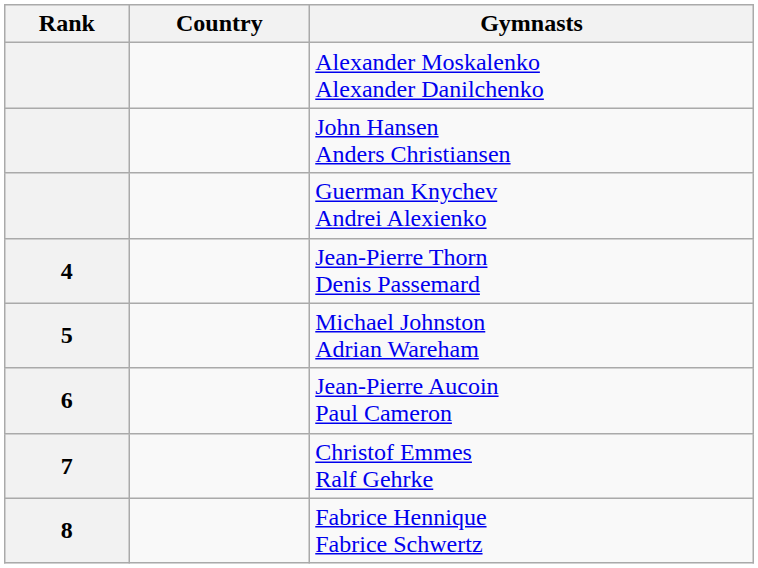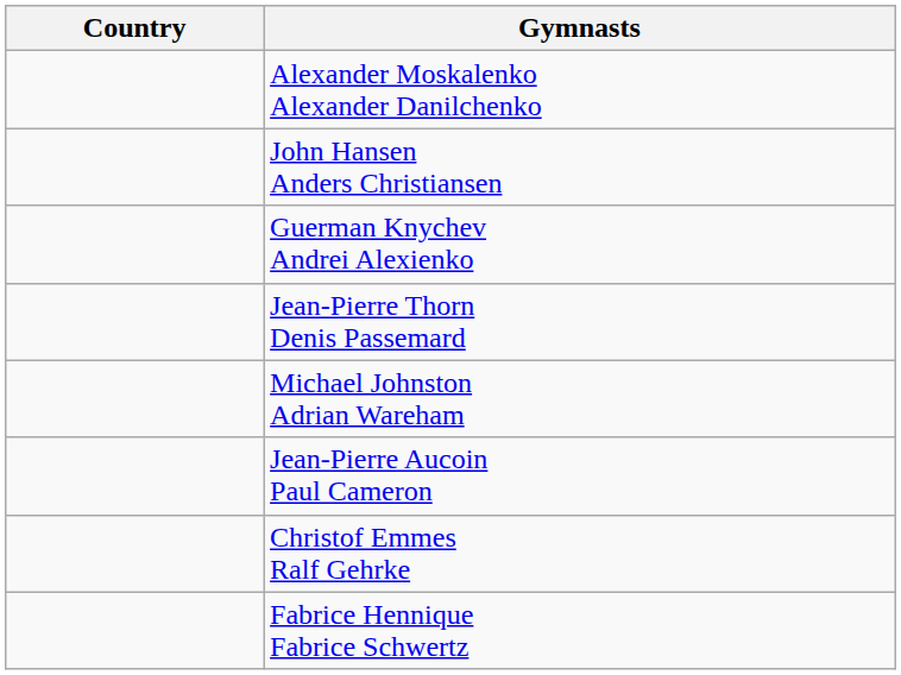- column: Rank | 4 | 5 | 6 | 7 | 8
